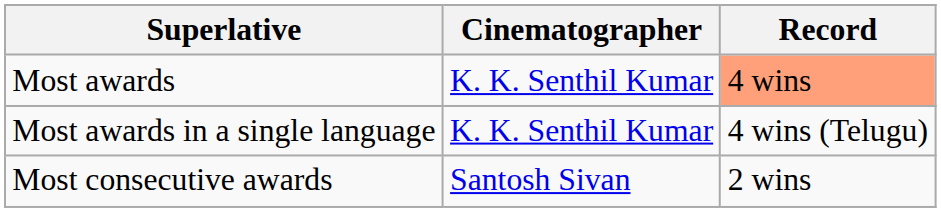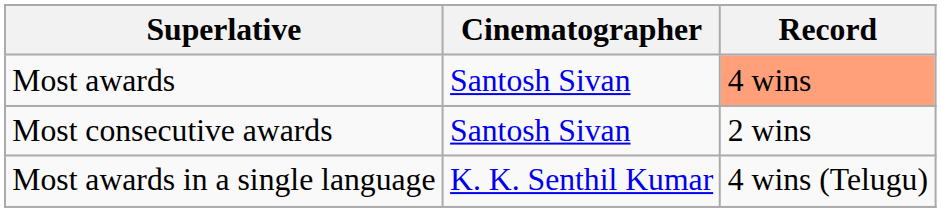Most awards | Cinematographer: K. K. Senthil Kumar -> Santosh Sivan
rows swapped: Most consecutive awards <-> Most awards in a single language
